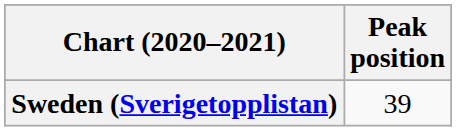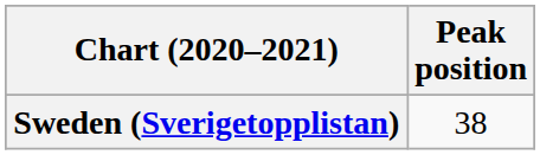Sweden (Sverigetopplistan) | Peak position: 39 -> 38
